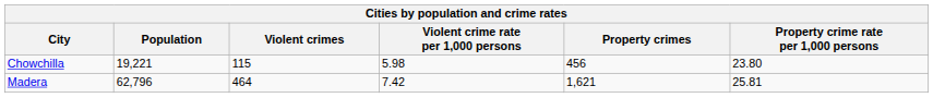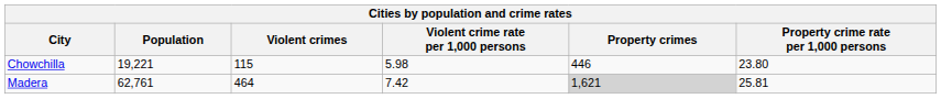Chowchilla | Property crimes: 456 -> 446
Madera | Population: 62,796 -> 62,761
Madera | Property crimes: no background -> lightgrey background
